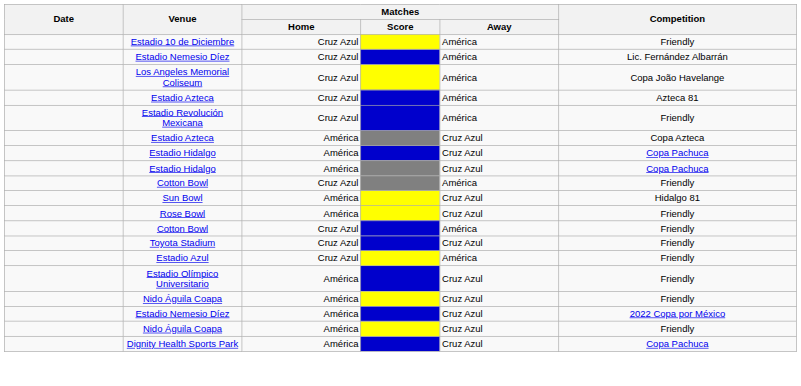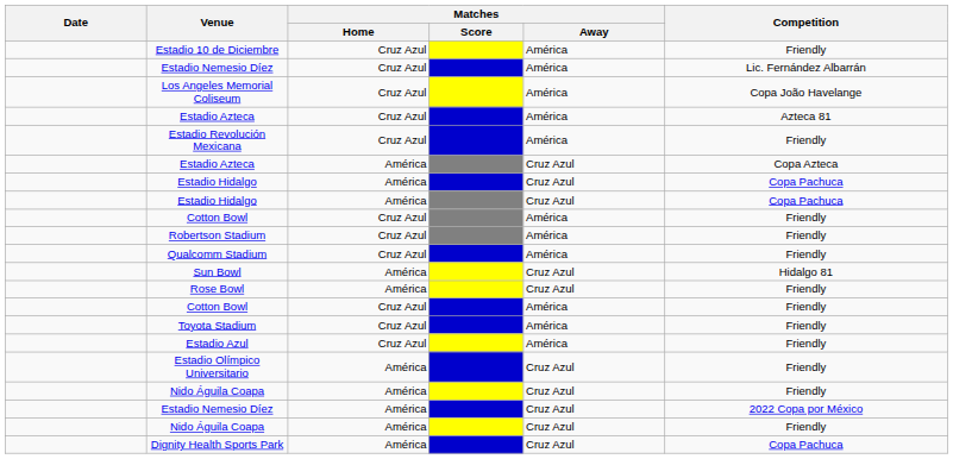+ row: Robertson Stadium | Cruz Azul | América | Friendly
+ row: Qualcomm Stadium | Cruz Azul | América | Friendly
Toyota Stadium | Matches / Away: Cruz Azul -> América
